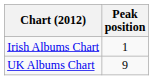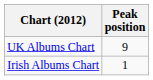rows swapped: Irish Albums Chart <-> UK Albums Chart
